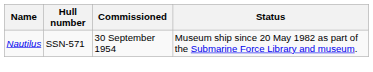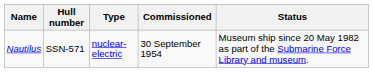+ column: Type | nuclear-electric
